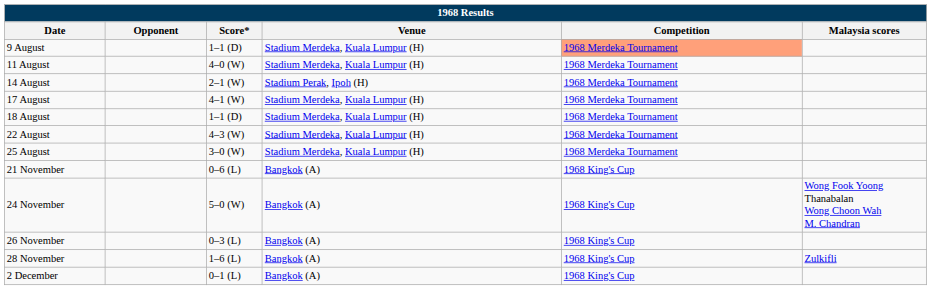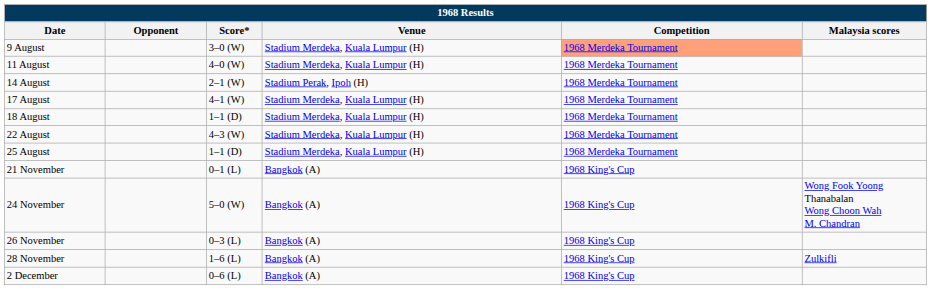9 August | Score*: 1–1 (D) -> 3–0 (W)
25 August | Score*: 3–0 (W) -> 1–1 (D)
21 November | Score*: 0–6 (L) -> 0–1 (L)
2 December | Score*: 0–1 (L) -> 0–6 (L)
